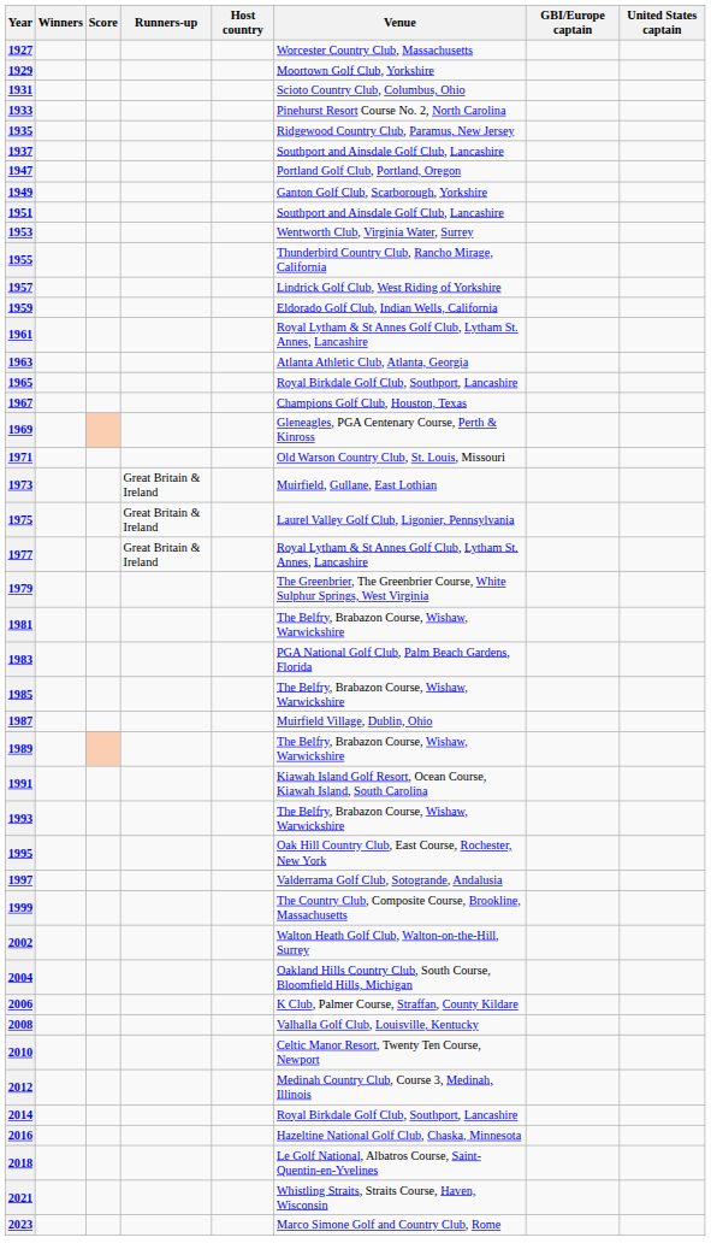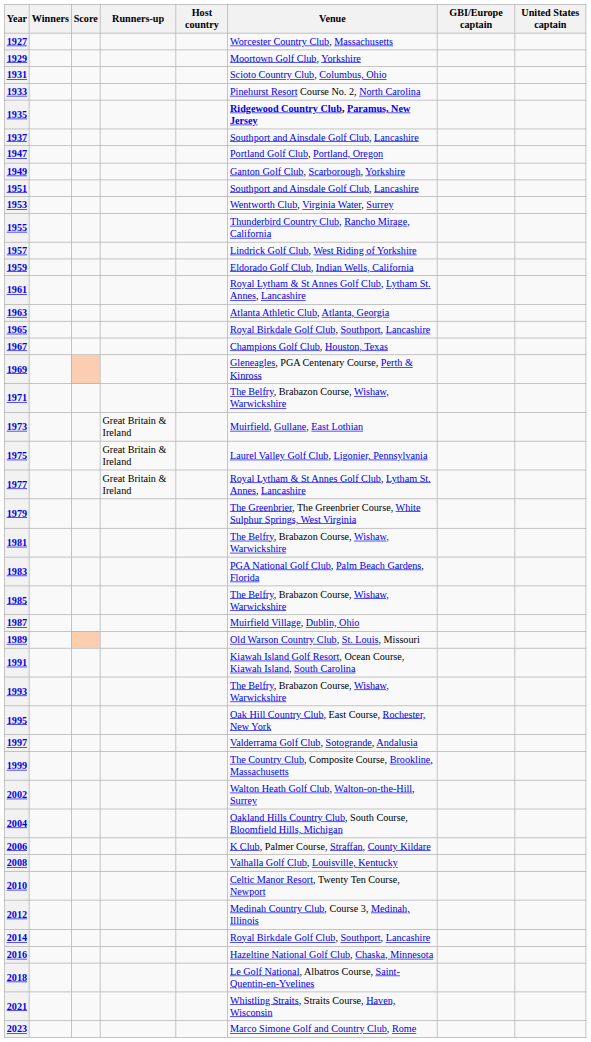1935 | Venue: normal -> bold
1971 | Venue: Old Warson Country Club, St. Louis, Missouri -> The Belfry, Brabazon Course, Wishaw, Warwickshire
1989 | Venue: The Belfry, Brabazon Course, Wishaw, Warwickshire -> Old Warson Country Club, St. Louis, Missouri
